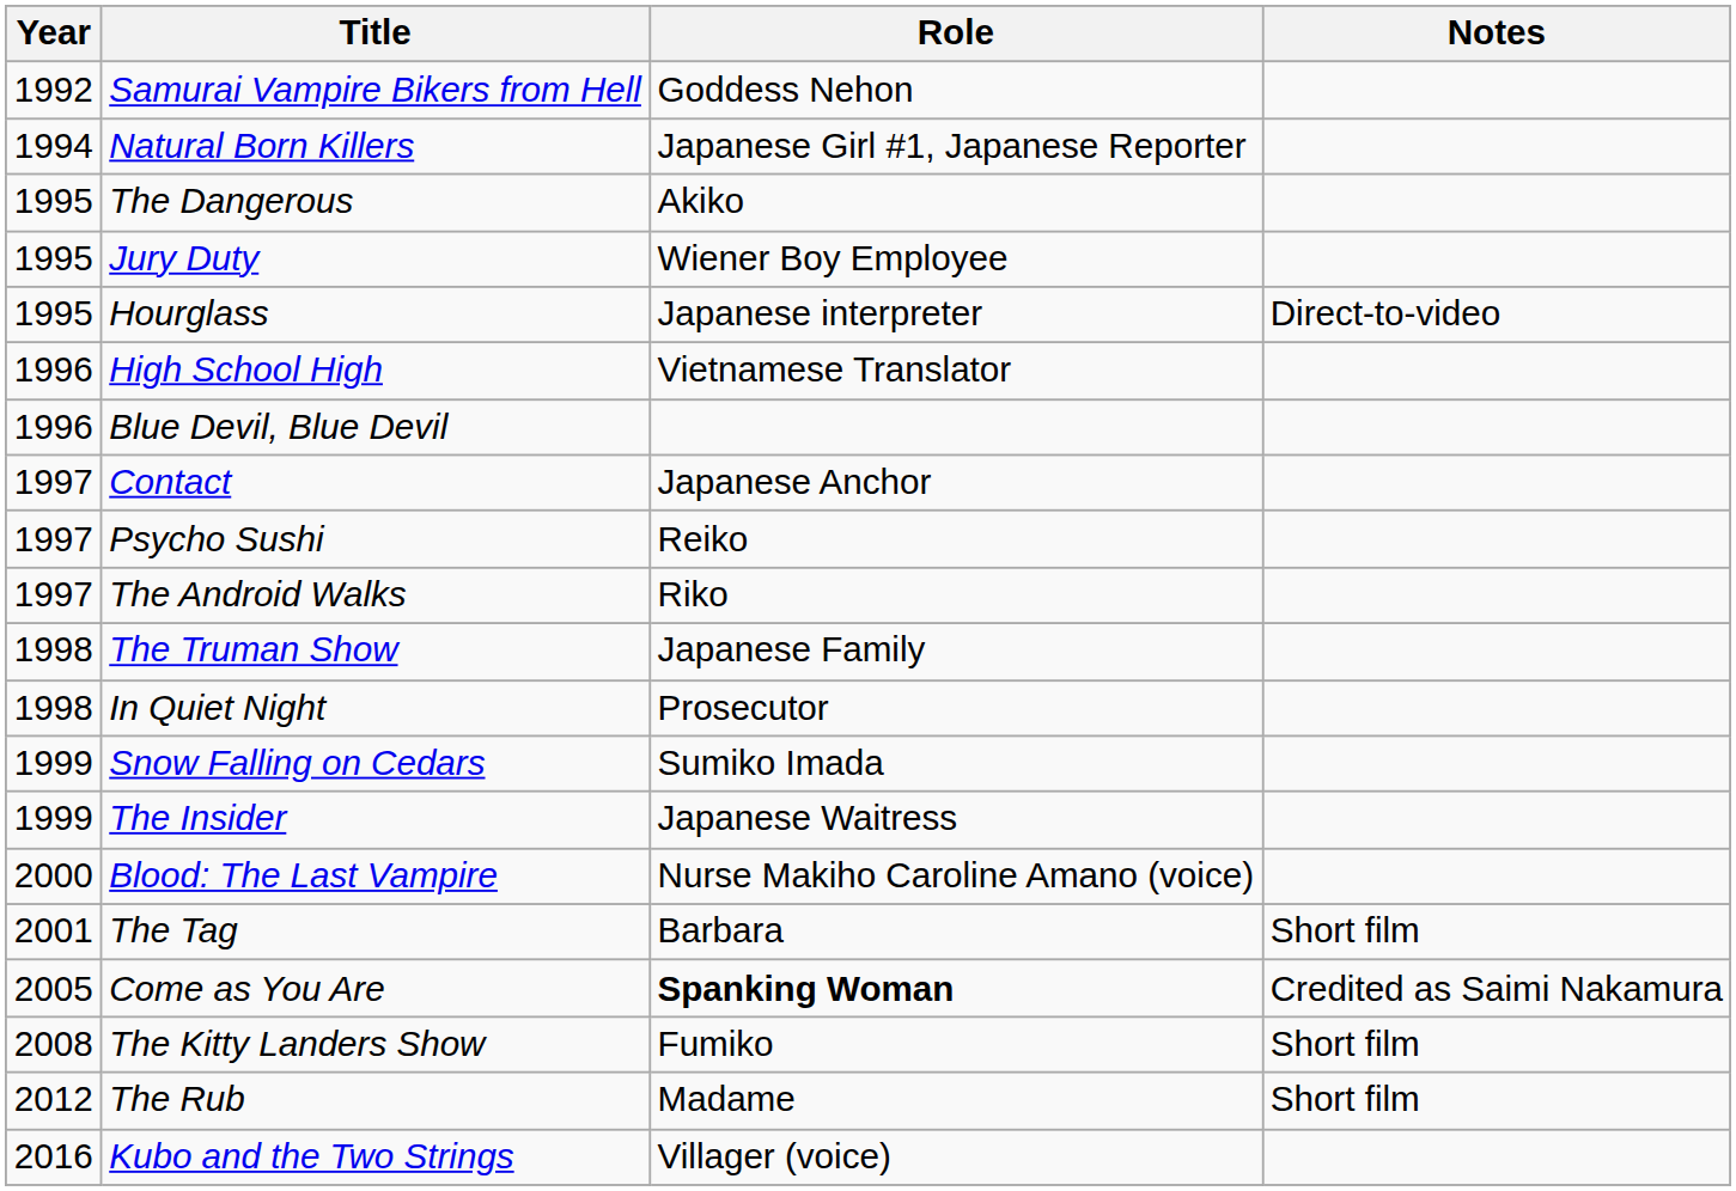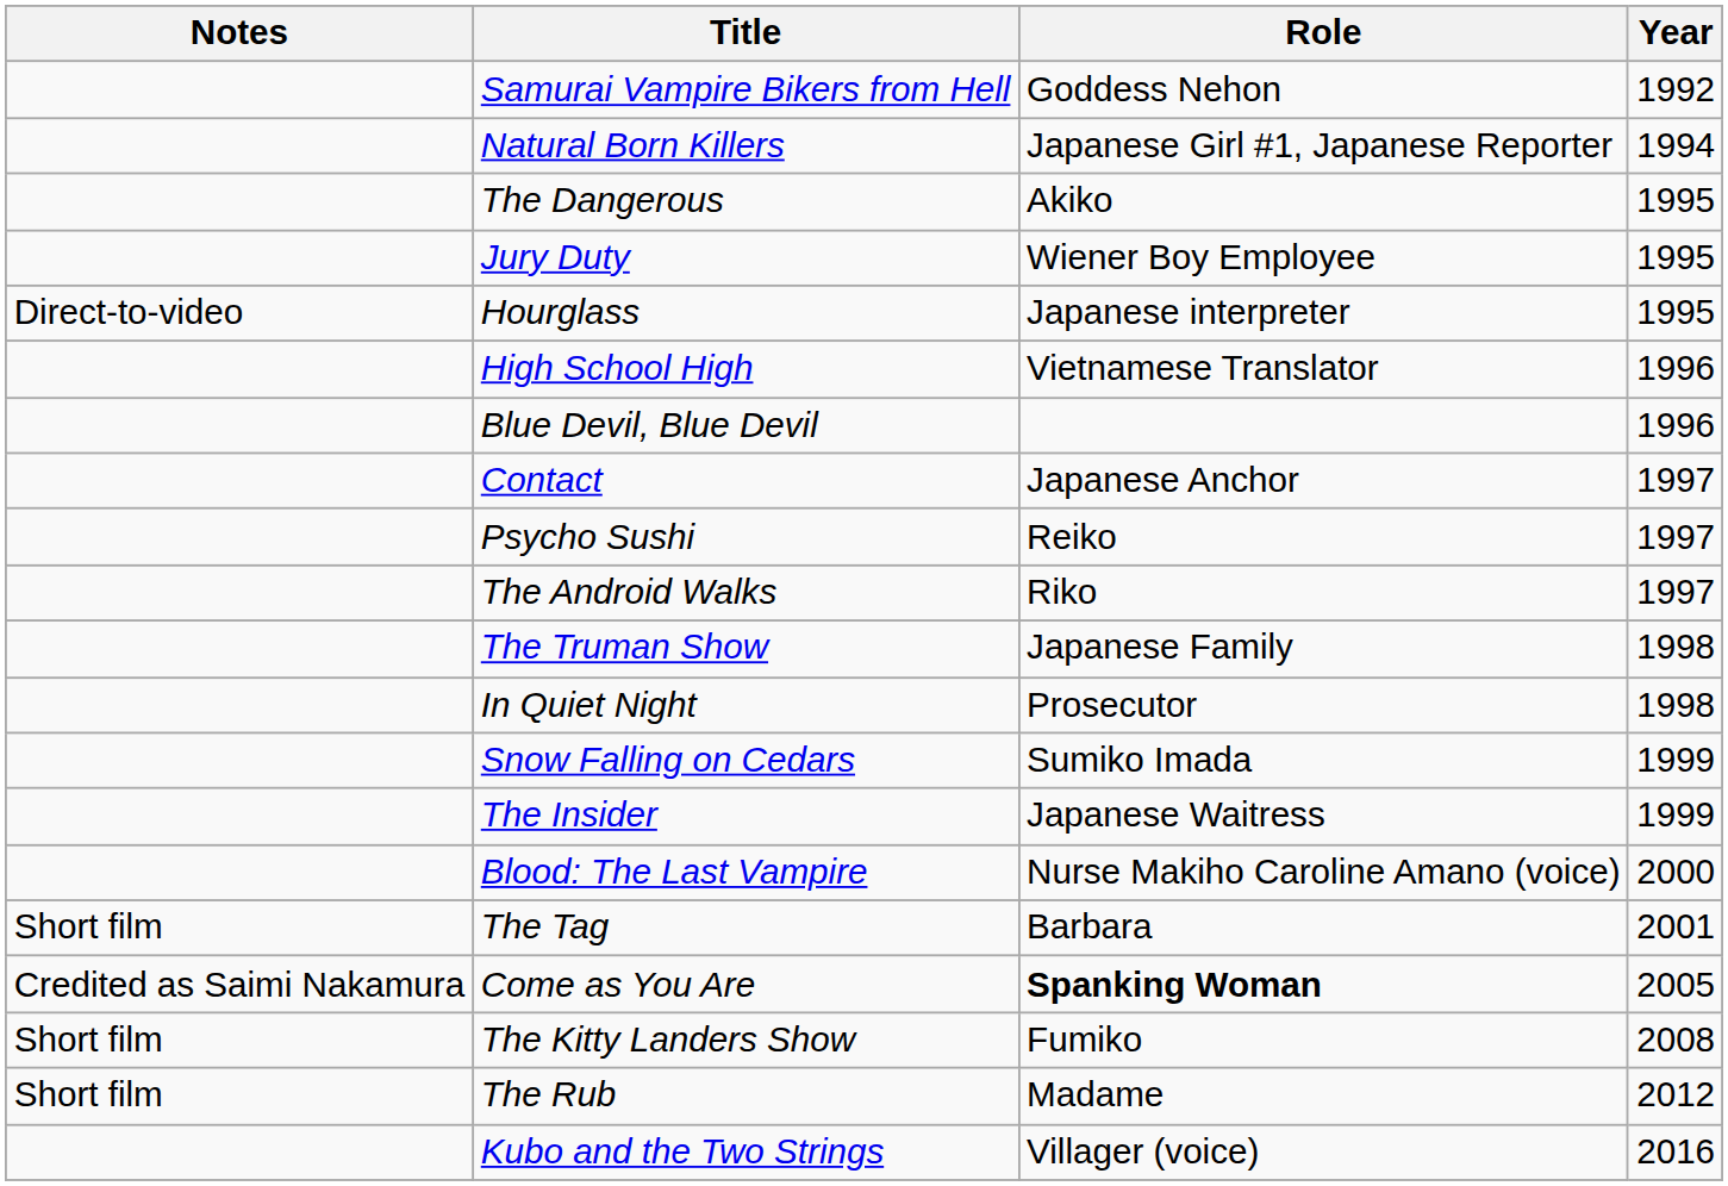columns swapped: Year <-> Notes
